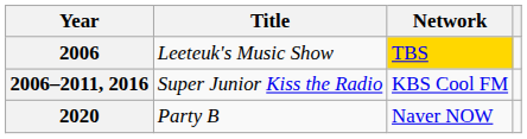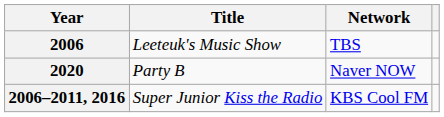2006 | Network: gold background -> no background
rows swapped: 2006–2011, 2016 <-> 2020
